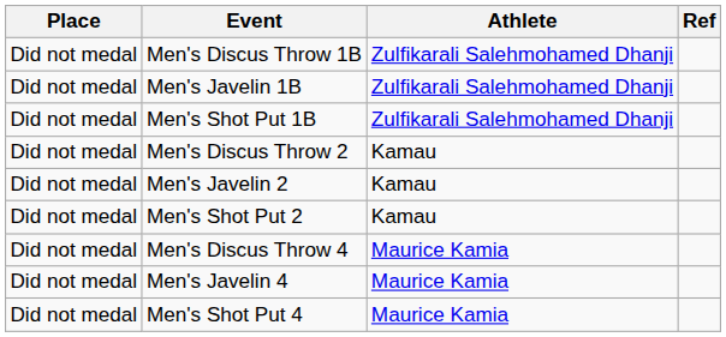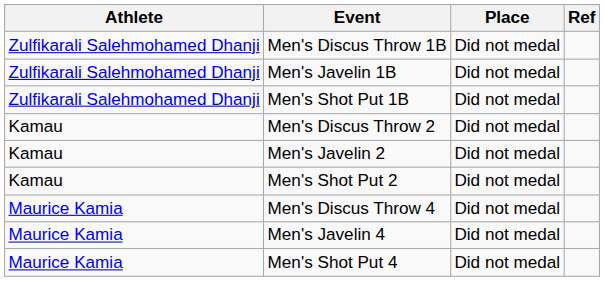columns swapped: Athlete <-> Place
